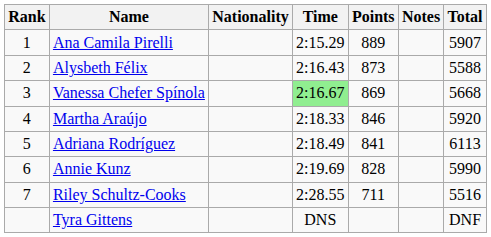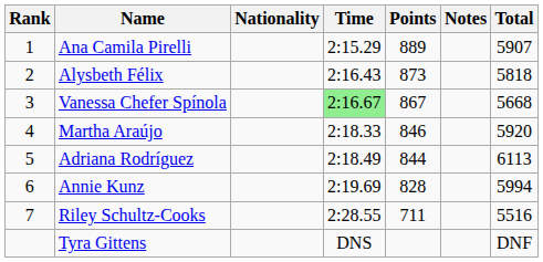Alysbeth Félix | Total: 5588 -> 5818
Vanessa Chefer Spínola | Points: 869 -> 867
Adriana Rodríguez | Points: 841 -> 844
Annie Kunz | Total: 5990 -> 5994
